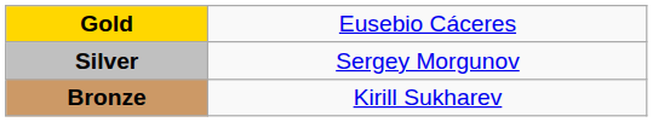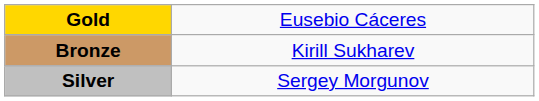rows swapped: Silver <-> Bronze
